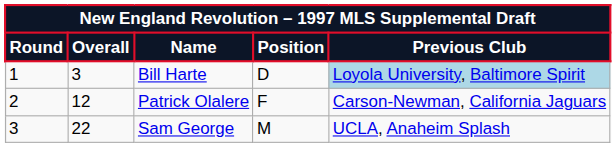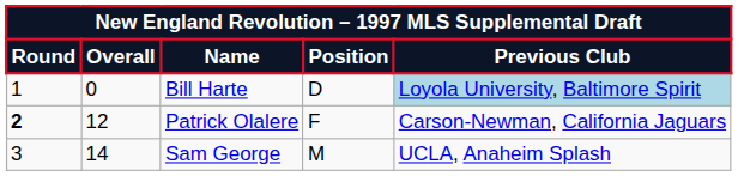Bill Harte | Overall: 3 -> 0
Patrick Olalere | Round: normal -> bold
Sam George | Overall: 22 -> 14
